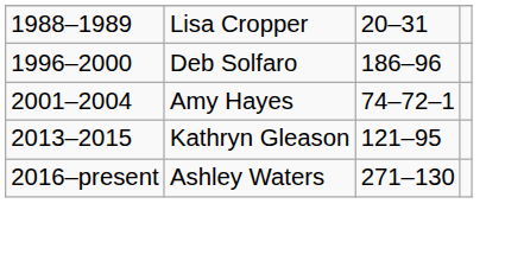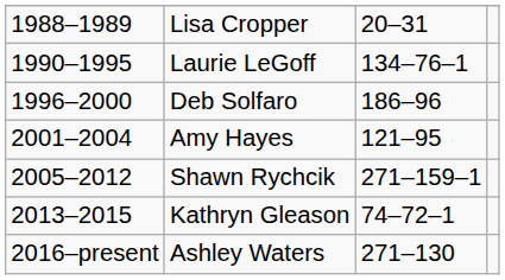+ row: 1990–1995 | Laurie LeGoff | 134–76–1
Amy Hayes | column 3: 74–72–1 -> 121–95
+ row: 2005–2012 | Shawn Rychcik | 271–159–1
Kathryn Gleason | column 3: 121–95 -> 74–72–1
